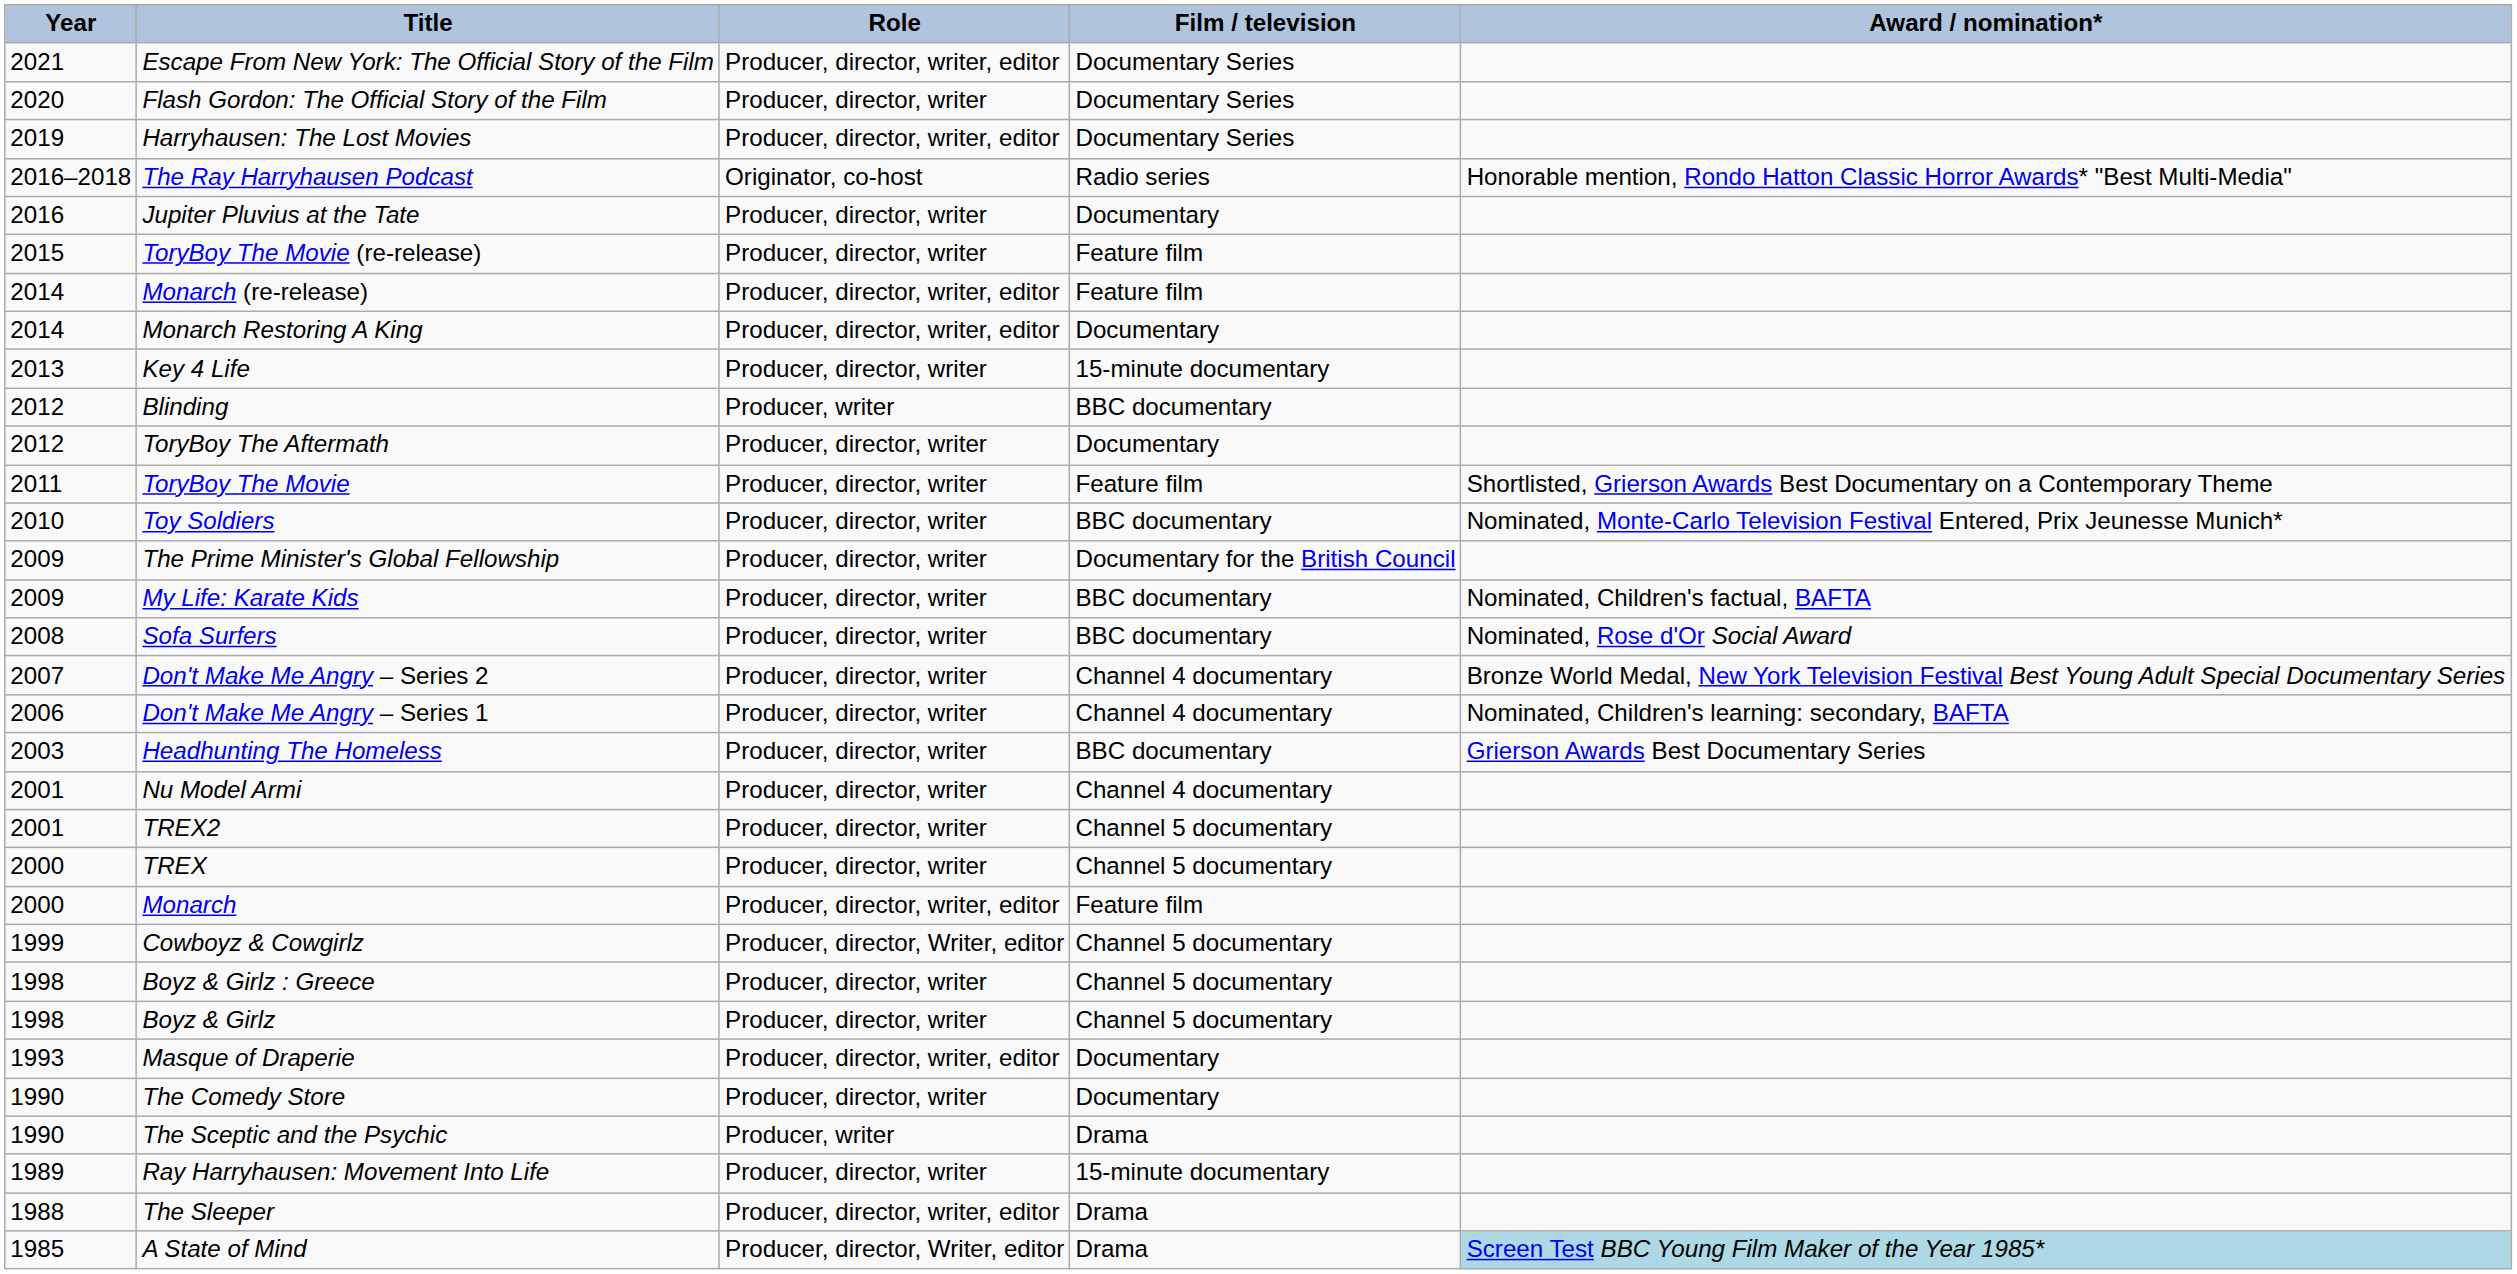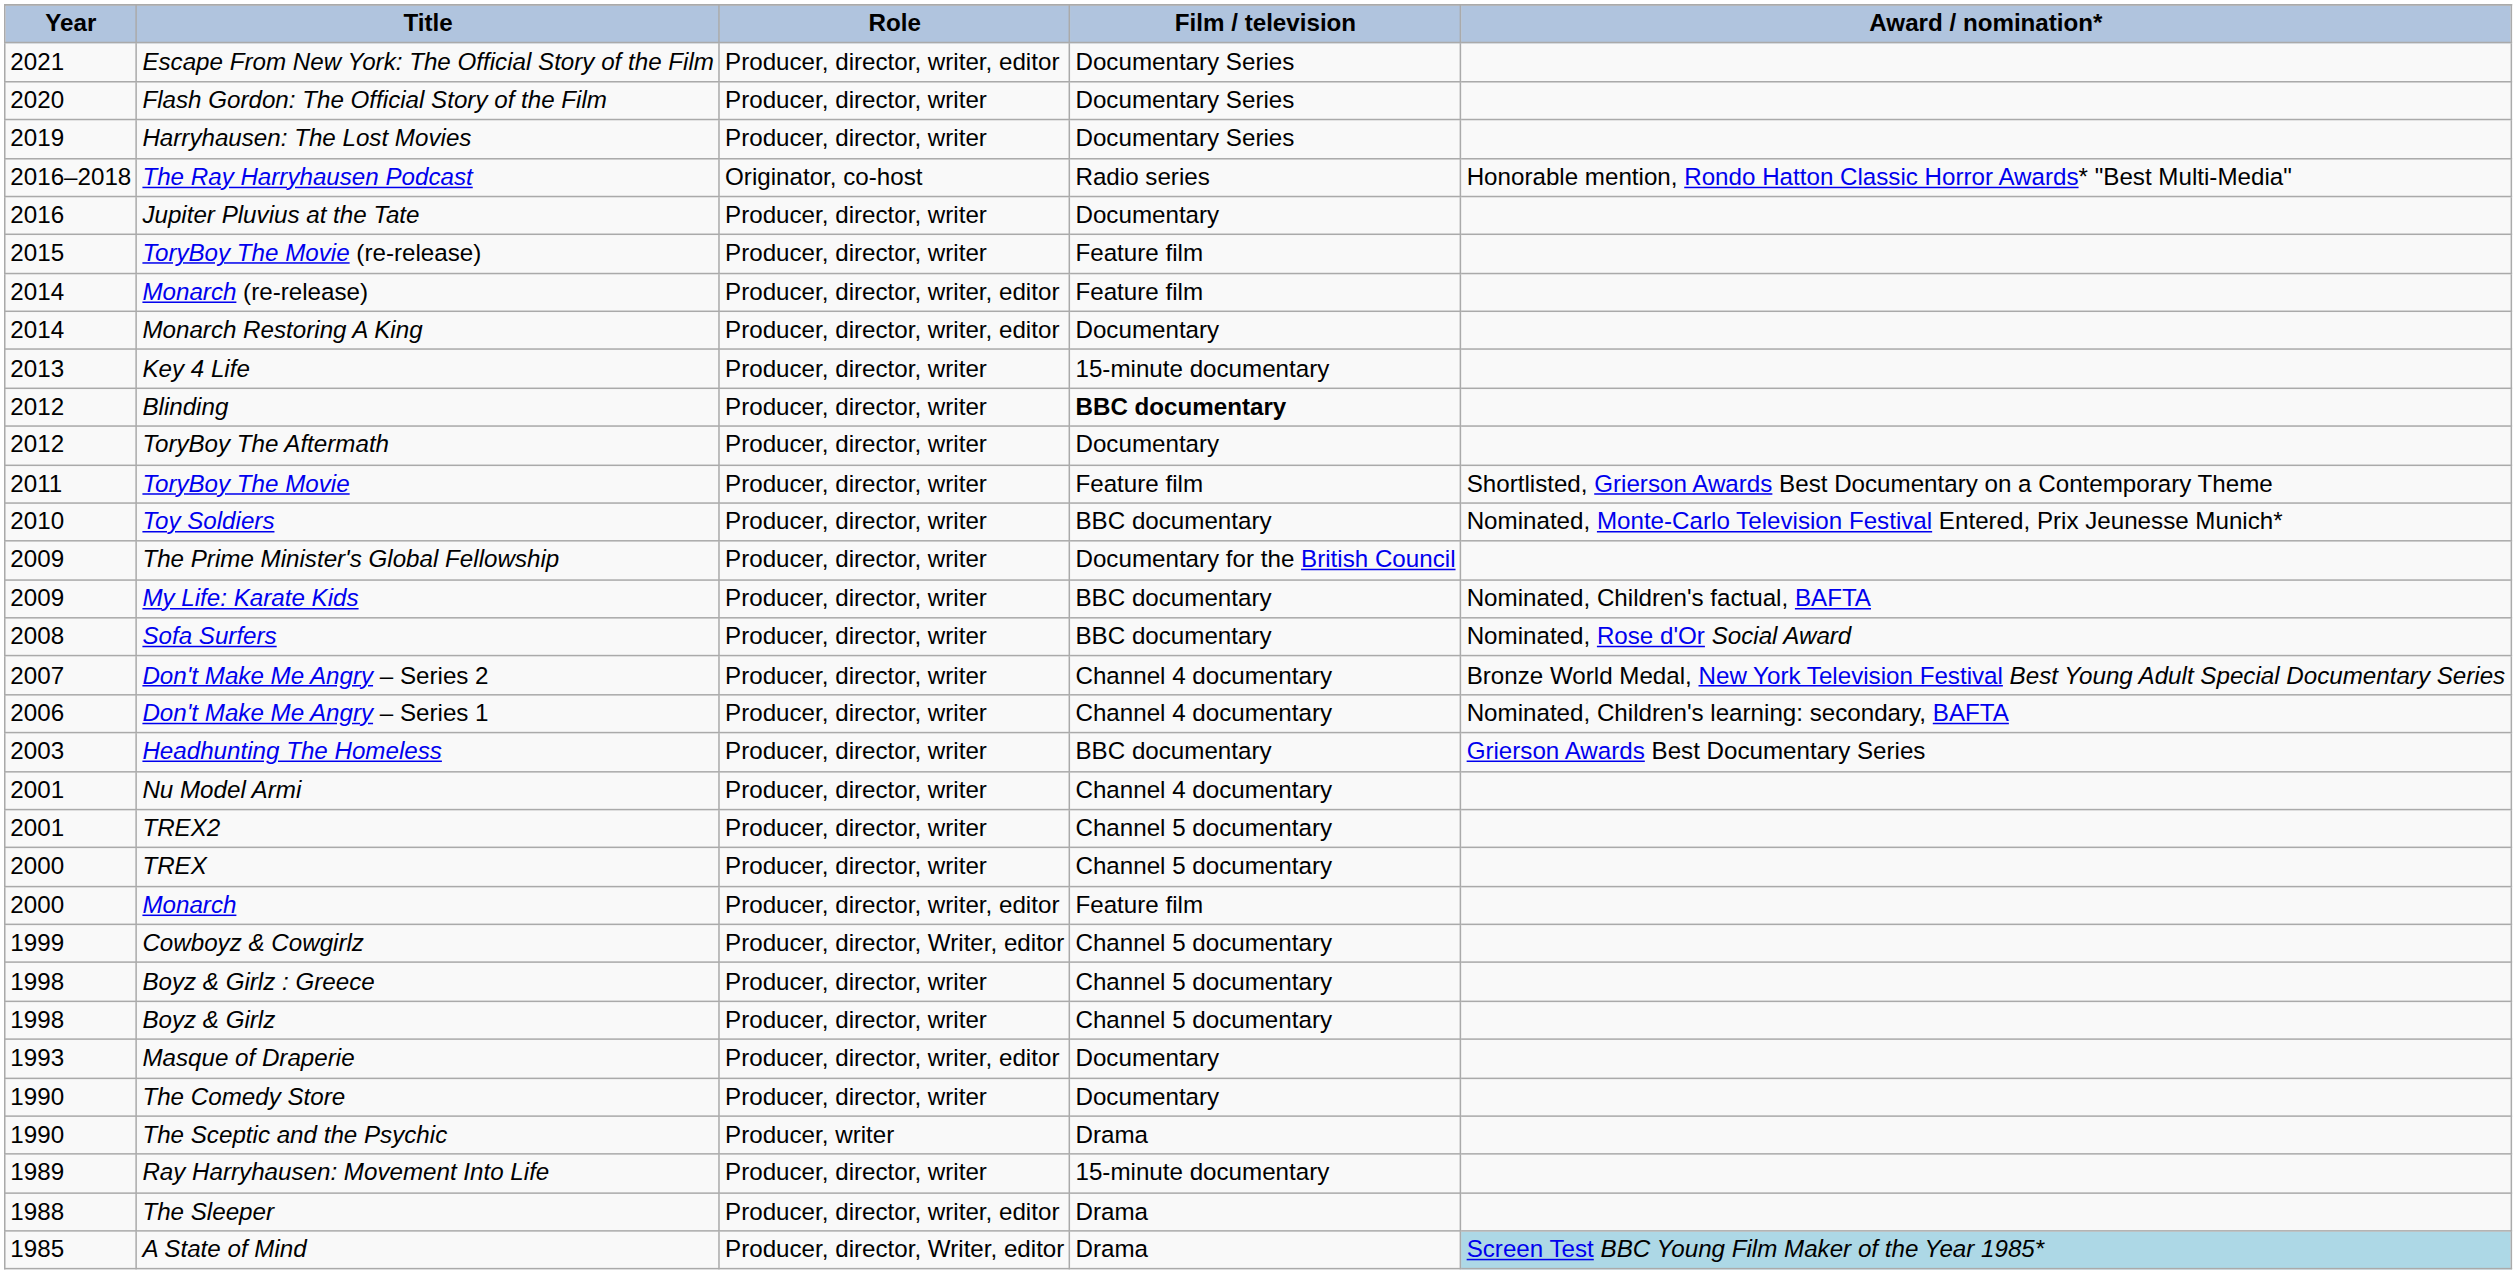Harryhausen: The Lost Movies | Role: Producer, director, writer, editor -> Producer, director, writer
Blinding | Role: Producer, writer -> Producer, director, writer
Blinding | Film / television: normal -> bold
